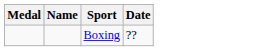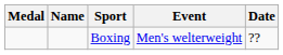+ column: Event | Men's welterweight
